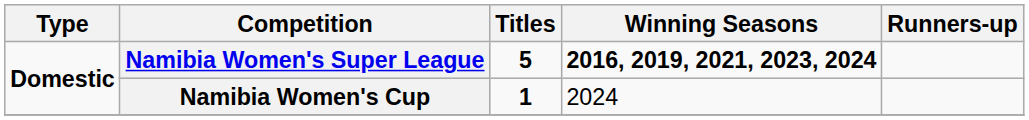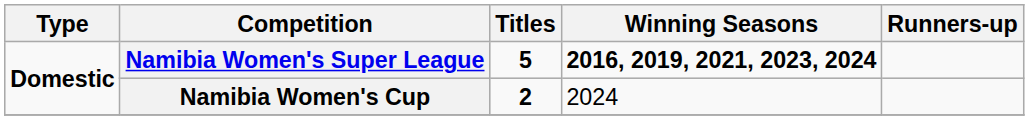Namibia Women's Cup | Titles: 1 -> 2
